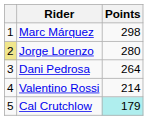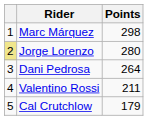Valentino Rossi | Points: 214 -> 211
Cal Crutchlow | Points: paleturquoise background -> no background
